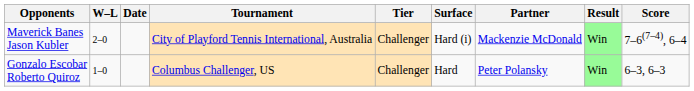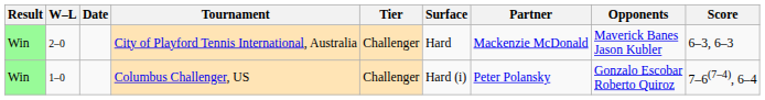columns swapped: Result <-> Opponents
City of Playford Tennis International, Australia | Surface: Hard (i) -> Hard
City of Playford Tennis International, Australia | Score: 7–6(7–4), 6–4 -> 6–3, 6–3
Columbus Challenger, US | Surface: Hard -> Hard (i)
Columbus Challenger, US | Score: 6–3, 6–3 -> 7–6(7–4), 6–4
